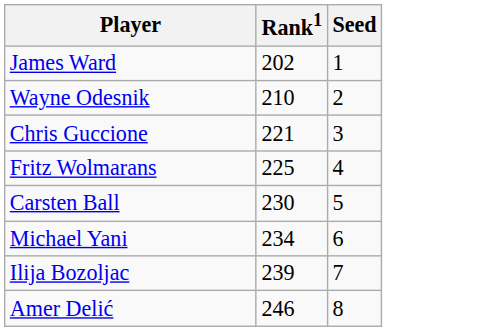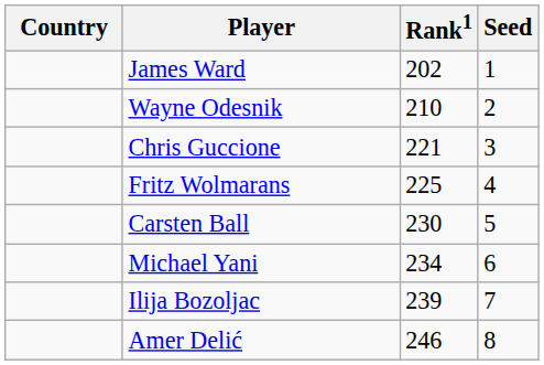+ column: Country
